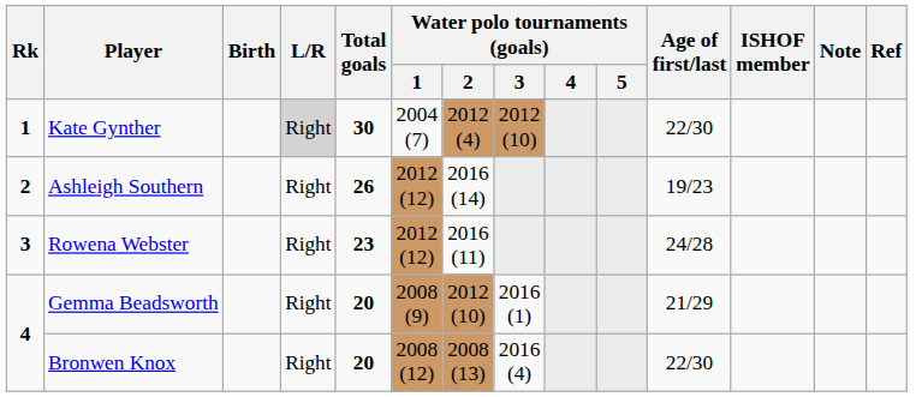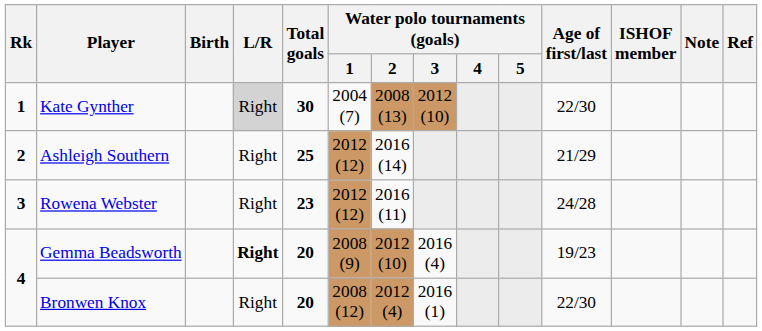Kate Gynther | Water polo tournaments (goals) / 2: 2012 (4) -> 2008 (13)
Ashleigh Southern | Total goals: 26 -> 25
Ashleigh Southern | Age of first/last: 19/23 -> 21/29
Gemma Beadsworth | L/R: normal -> bold
Gemma Beadsworth | Water polo tournaments (goals) / 3: 2016 (1) -> 2016 (4)
Gemma Beadsworth | Age of first/last: 21/29 -> 19/23
Bronwen Knox | Water polo tournaments (goals) / 2: 2008 (13) -> 2012 (4)
Bronwen Knox | Water polo tournaments (goals) / 3: 2016 (4) -> 2016 (1)
